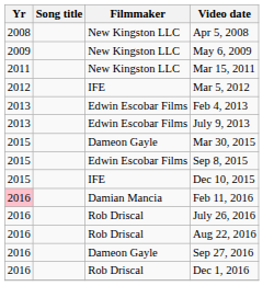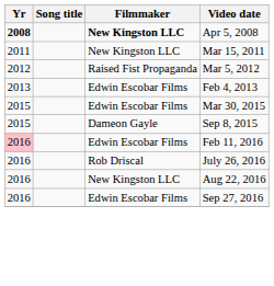Apr 5, 2008 | Yr: normal -> bold
Apr 5, 2008 | Filmmaker: normal -> bold
- row: 2009 | New Kingston LLC | May 6, 2009
Mar 5, 2012 | Filmmaker: IFE -> Raised Fist Propaganda
- row: 2013 | Edwin Escobar Films | July 9, 2013
Mar 30, 2015 | Filmmaker: Dameon Gayle -> Edwin Escobar Films
Sep 8, 2015 | Filmmaker: Edwin Escobar Films -> Dameon Gayle
- row: 2015 | IFE | Dec 10, 2015
Feb 11, 2016 | Filmmaker: Damian Mancia -> Edwin Escobar Films
Aug 22, 2016 | Filmmaker: Rob Driscal -> New Kingston LLC
Sep 27, 2016 | Filmmaker: Dameon Gayle -> Edwin Escobar Films
- row: 2016 | Rob Driscal | Dec 1, 2016
